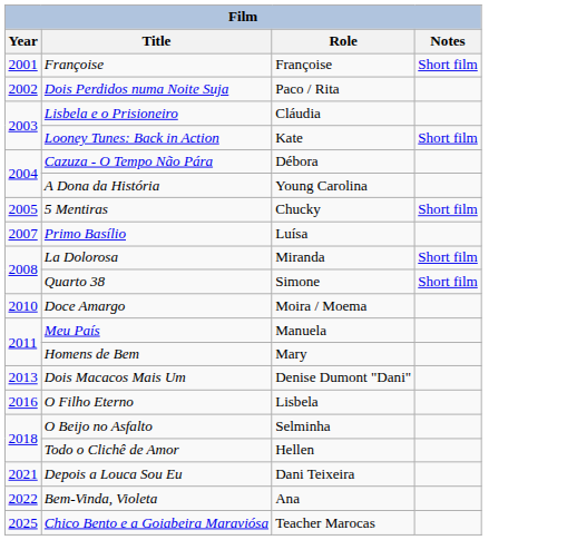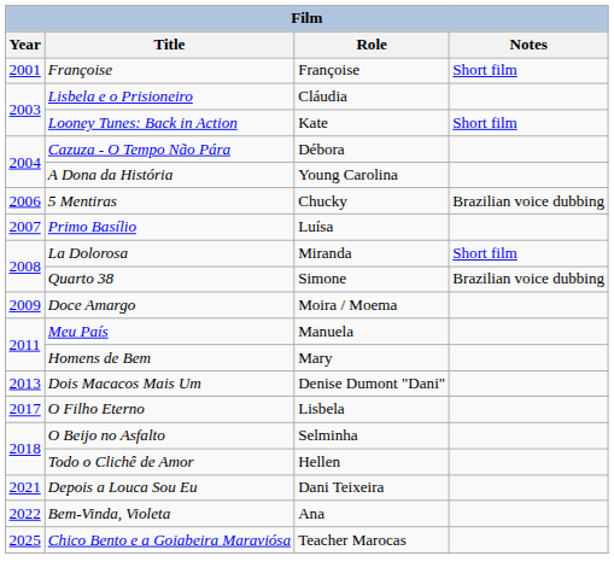- row: 2002 | Dois Perdidos numa Noite Suja | Paco / Rita
5 Mentiras | Year: 2005 -> 2006
5 Mentiras | Notes: Short film -> Brazilian voice dubbing
Quarto 38 | Notes: Short film -> Brazilian voice dubbing
Doce Amargo | Year: 2010 -> 2009
O Filho Eterno | Year: 2016 -> 2017
